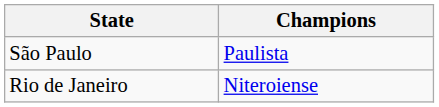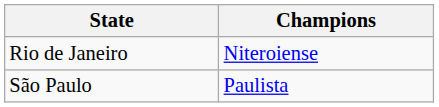rows swapped: Rio de Janeiro <-> São Paulo
